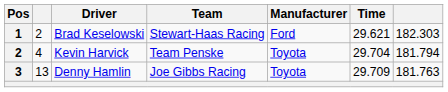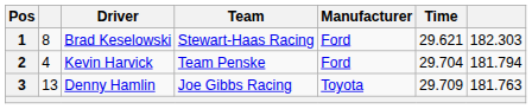Brad Keselowski | column 2: 2 -> 8
Kevin Harvick | Manufacturer: Toyota -> Ford
